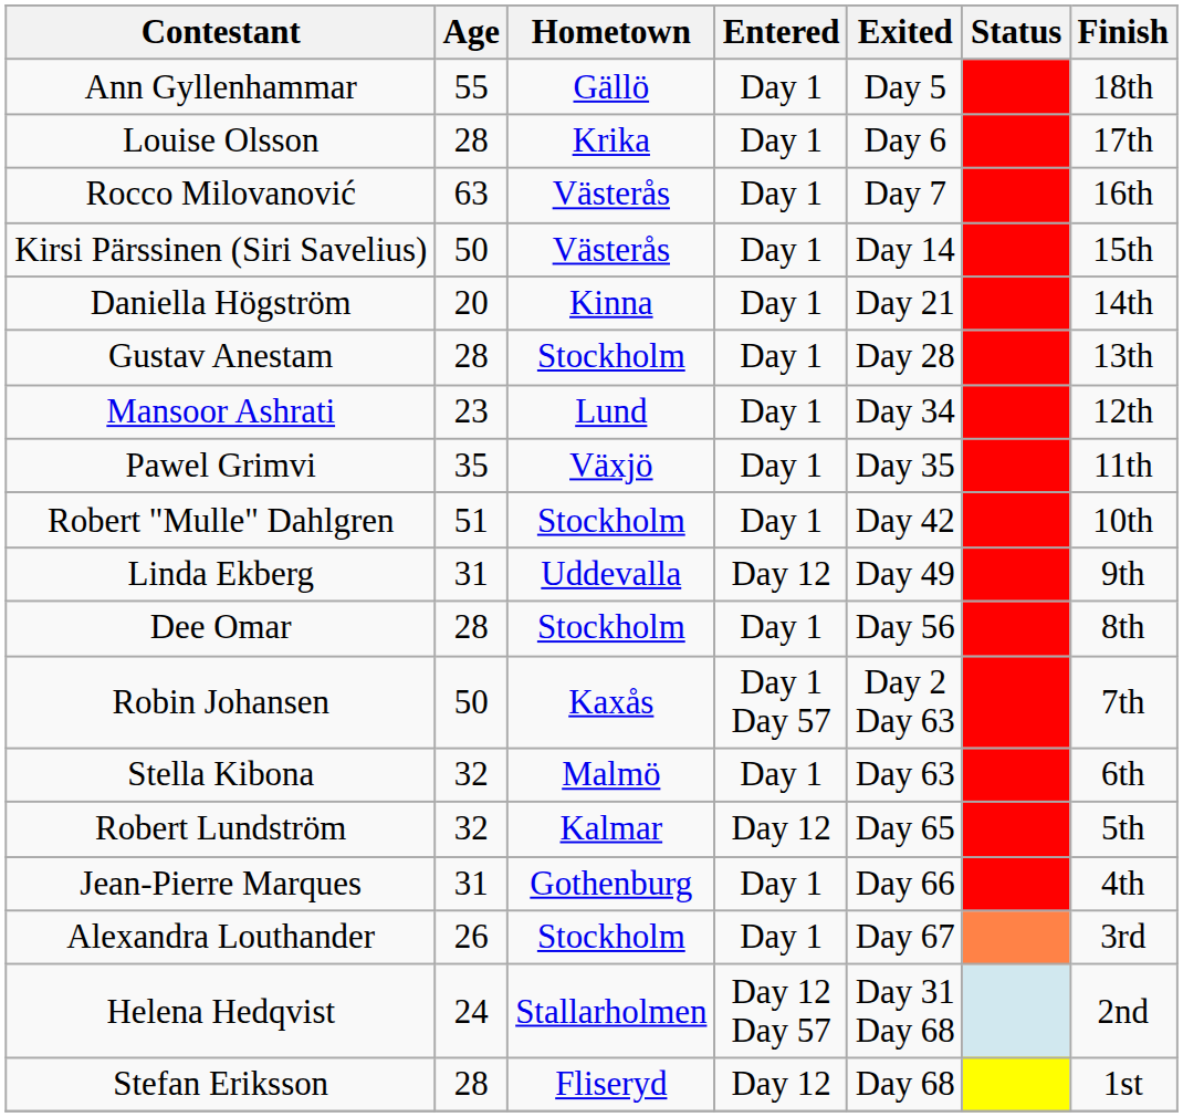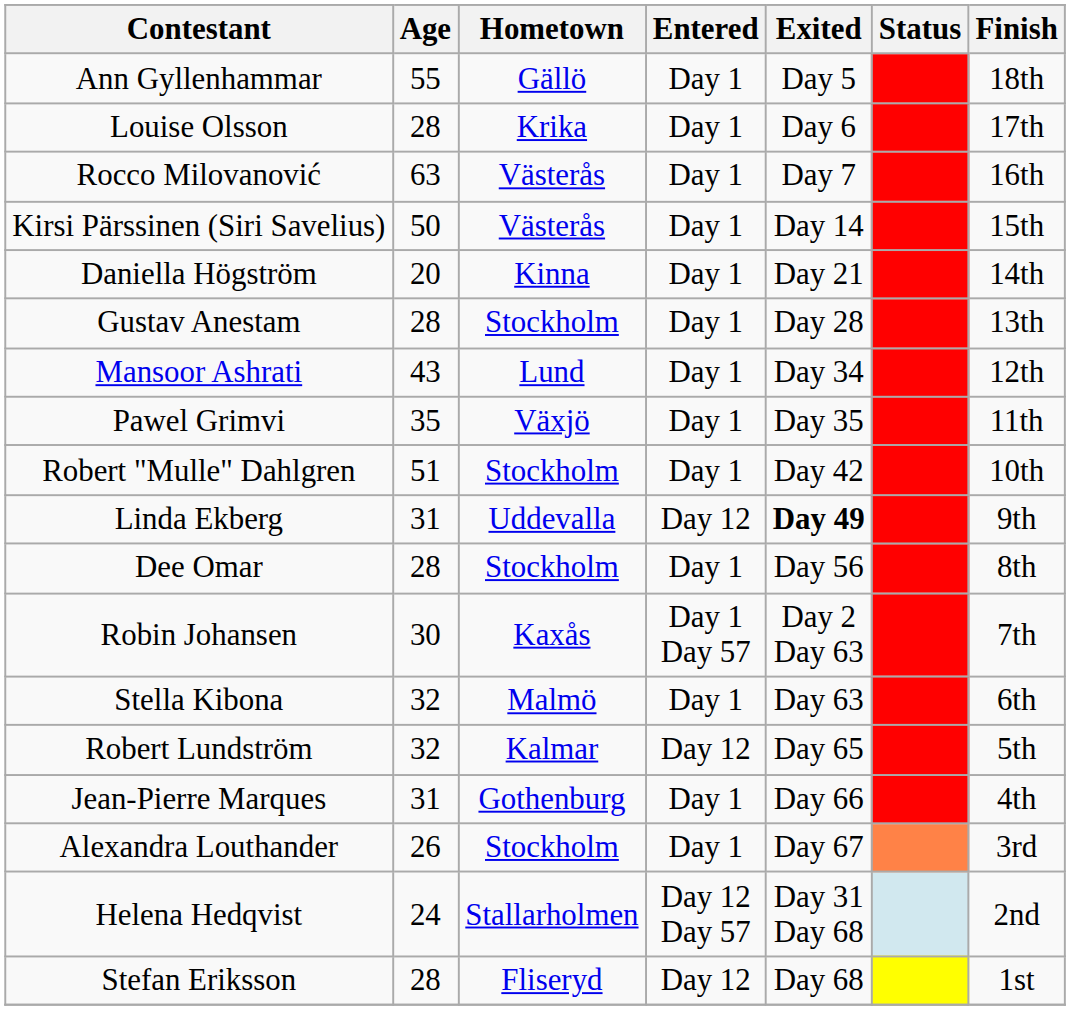Mansoor Ashrati | Age: 23 -> 43
Linda Ekberg | Exited: normal -> bold
Robin Johansen | Age: 50 -> 30
